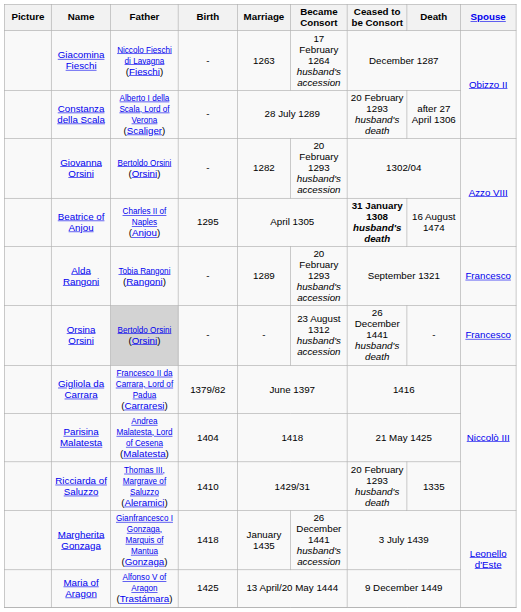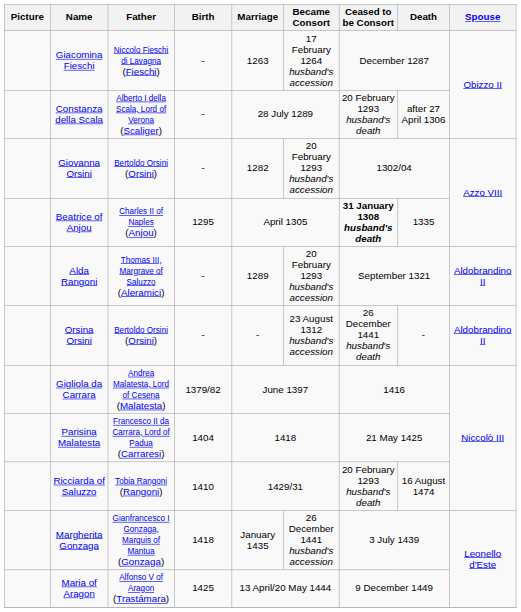Beatrice of Anjou | Death: 16 August 1474 -> 1335
Alda Rangoni | Father: Tobia Rangoni (Rangoni) -> Thomas III, Margrave of Saluzzo (Aleramici)
Alda Rangoni | Spouse: Francesco -> Aldobrandino II
Orsina Orsini | Father: lightgrey background -> no background
Orsina Orsini | Spouse: Francesco -> Aldobrandino II
Gigliola da Carrara | Father: Francesco II da Carrara, Lord of Padua (Carraresi) -> Andrea Malatesta, Lord of Cesena (Malatesta)
Parisina Malatesta | Father: Andrea Malatesta, Lord of Cesena (Malatesta) -> Francesco II da Carrara, Lord of Padua (Carraresi)
Ricciarda of Saluzzo | Father: Thomas III, Margrave of Saluzzo (Aleramici) -> Tobia Rangoni (Rangoni)
Ricciarda of Saluzzo | Death: 1335 -> 16 August 1474
